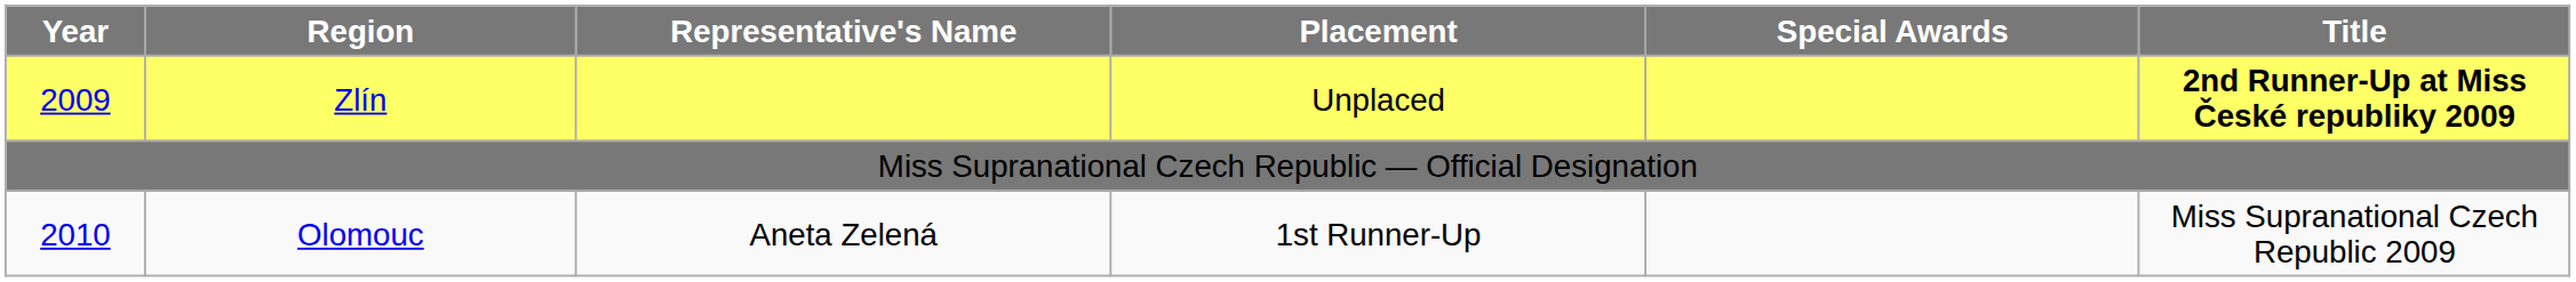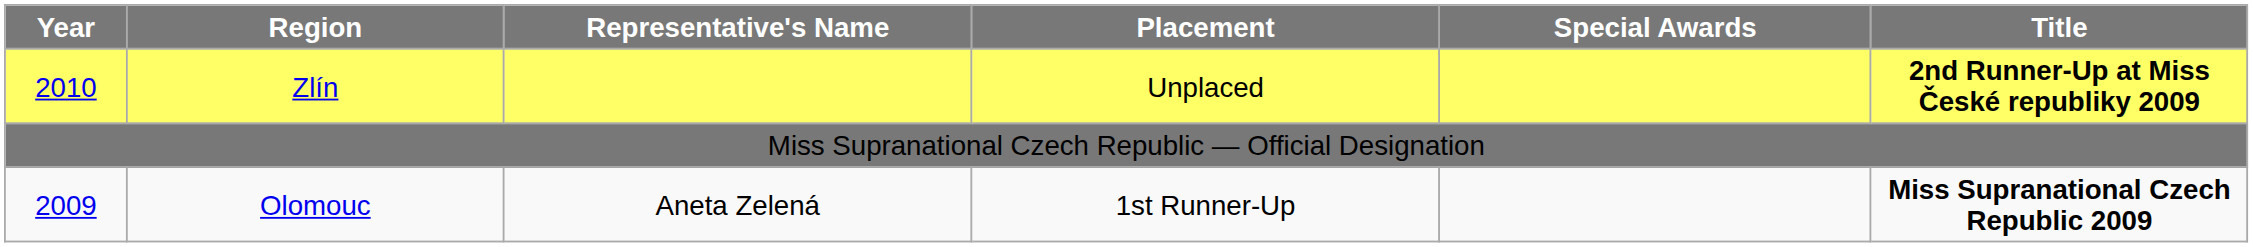Zlín | Year: 2009 -> 2010
Olomouc | Year: 2010 -> 2009
Olomouc | Title: normal -> bold
